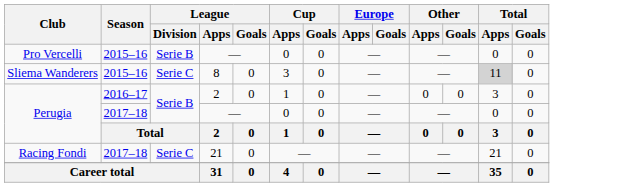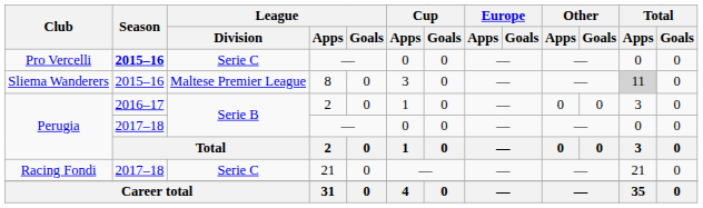Pro Vercelli | Season: normal -> bold
Pro Vercelli | League / Division: Serie B -> Serie C
Sliema Wanderers | League / Division: Serie C -> Maltese Premier League
